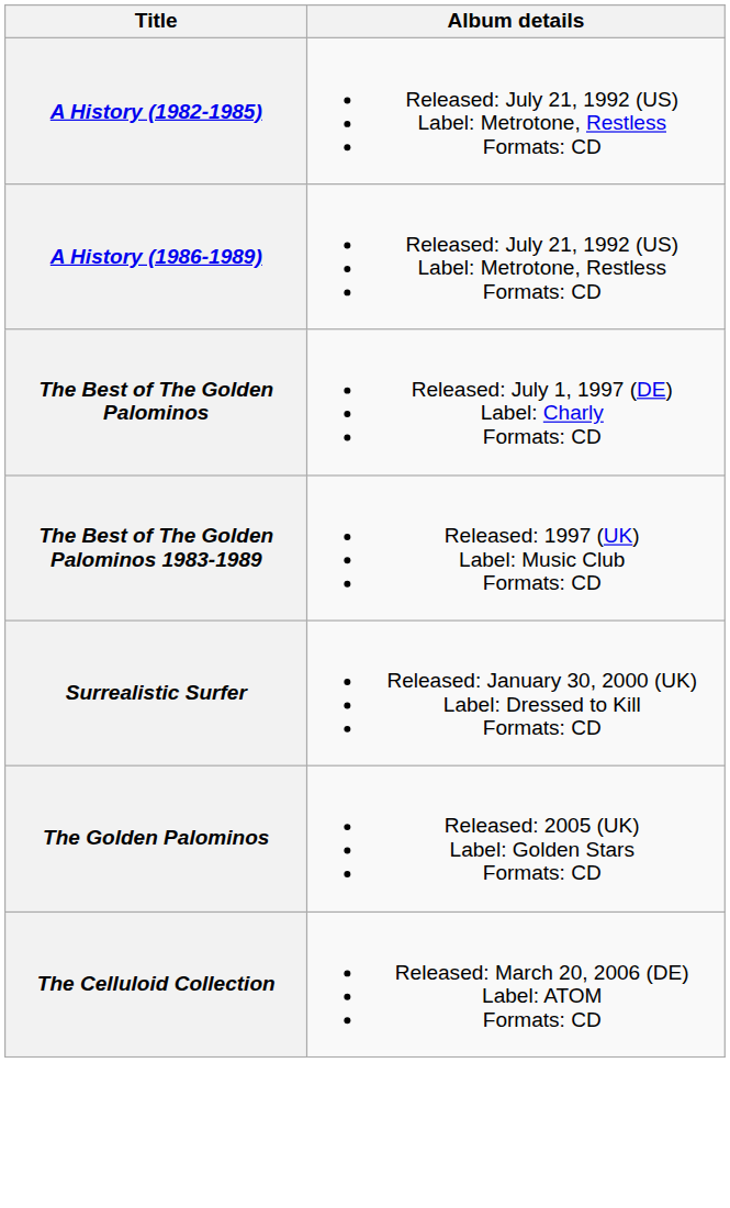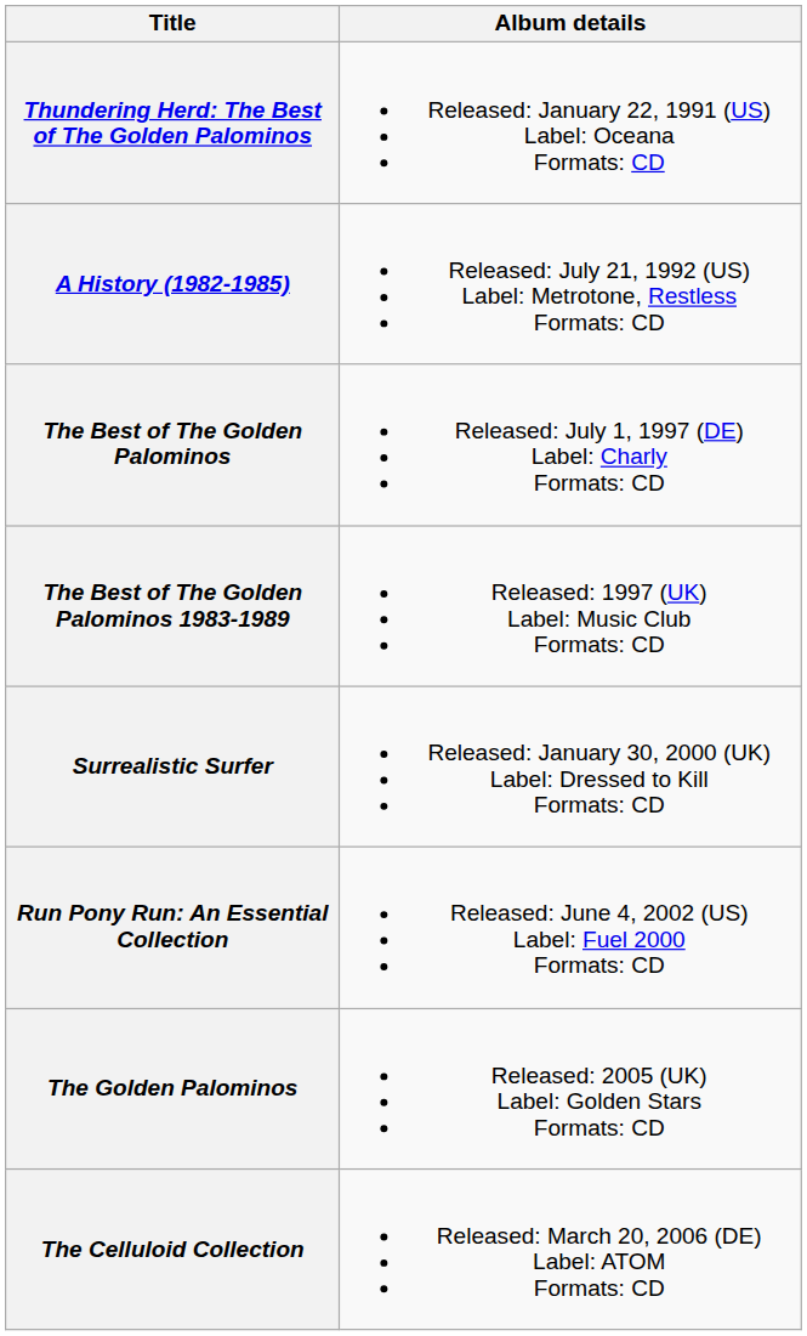+ row: Thundering Herd: The Best of The Golden Palominos | Released: January 22, 1991 (US) Label: Oceana Formats: CD
- row: A History (1986-1989) | Released: July 21, 1992 (US) Label: Metrotone, Restless Formats: CD
+ row: Run Pony Run: An Essential Collection | Released: June 4, 2002 (US) Label: Fuel 2000 Formats: CD
